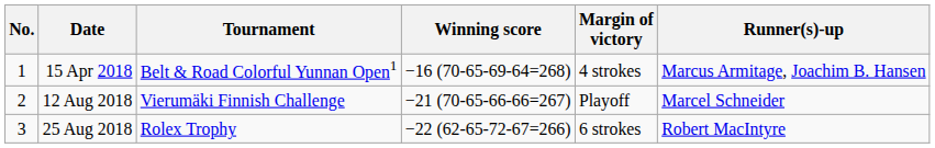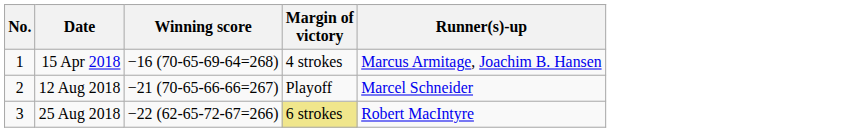- column: Tournament | Belt & Road Colorful Yunnan Open1 | Vierumäki Finnish Challenge | Rolex Trophy
25 Aug 2018 | Margin of victory: no background -> khaki background
